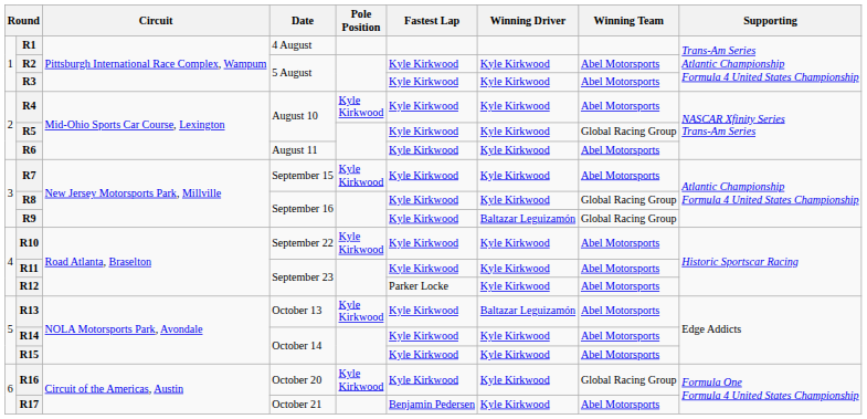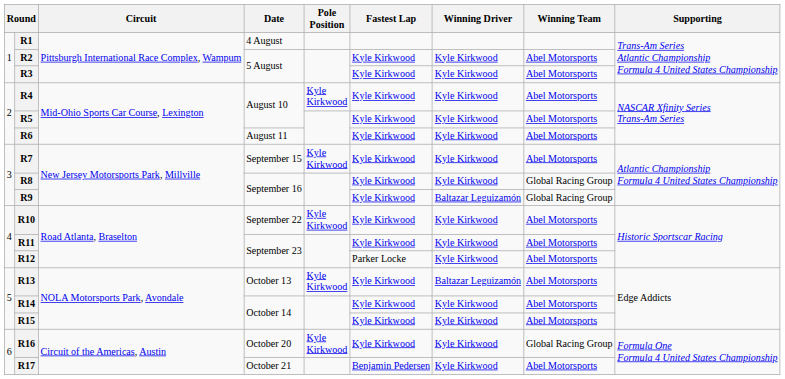R5 | Winning Team: Global Racing Group -> Abel Motorsports
